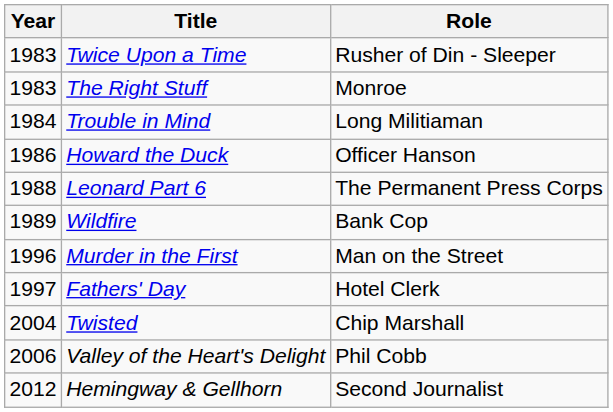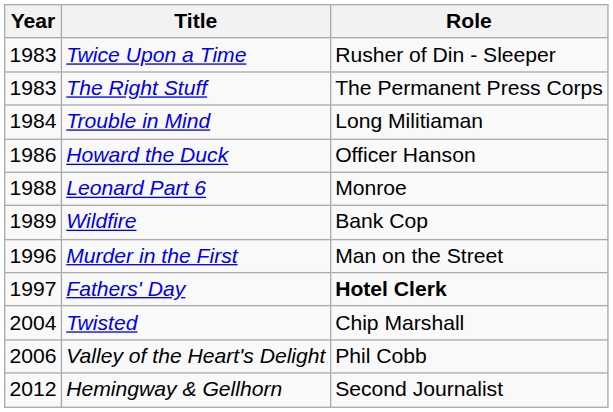The Right Stuff | Role: Monroe -> The Permanent Press Corps
Leonard Part 6 | Role: The Permanent Press Corps -> Monroe
Fathers' Day | Role: normal -> bold
